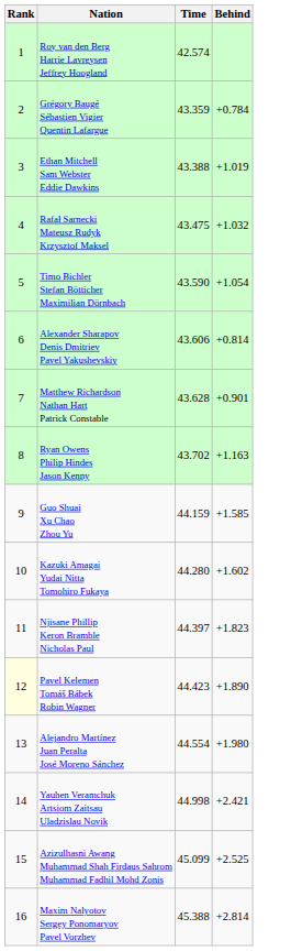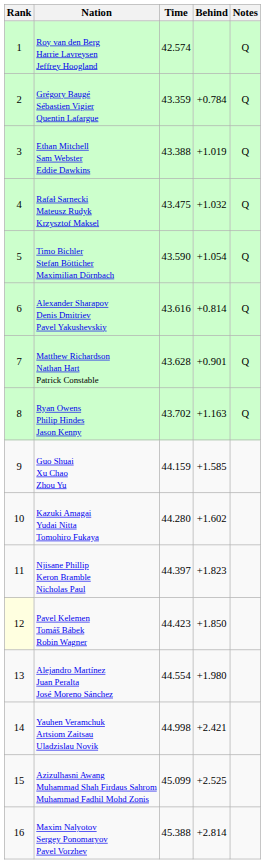+ column: Notes | Q | Q | Q | Q | Q | Q | Q | Q
Alexander Sharapov Denis Dmitriev Pavel Yakushevskiy | Time: 43.606 -> 43.616
Pavel Kelemen Tomáš Bábek Robin Wagner | Behind: +1.890 -> +1.850
